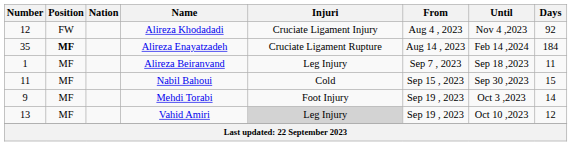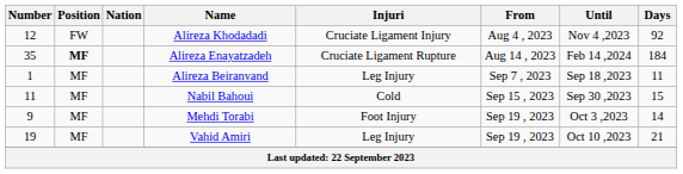Vahid Amiri | Number: 13 -> 19
Vahid Amiri | Injuri: lightgrey background -> no background
Vahid Amiri | Days: 12 -> 21
